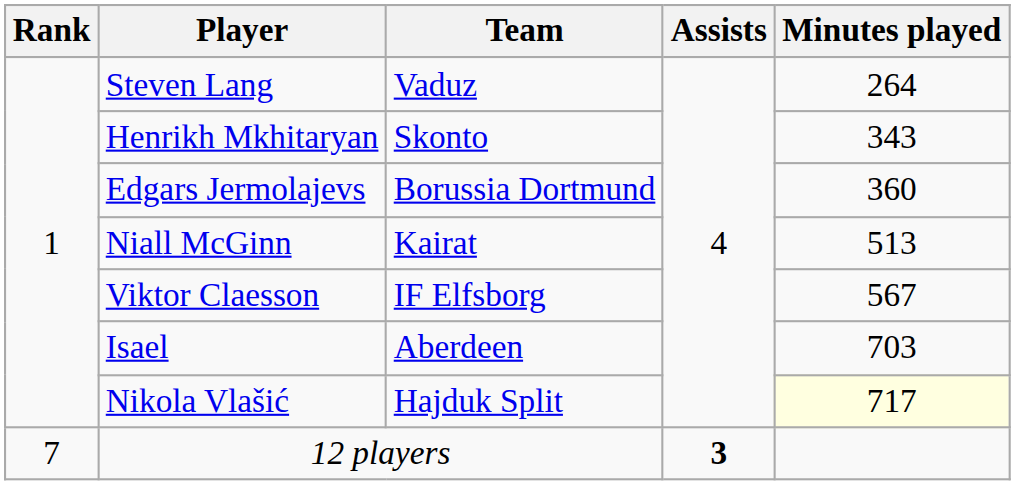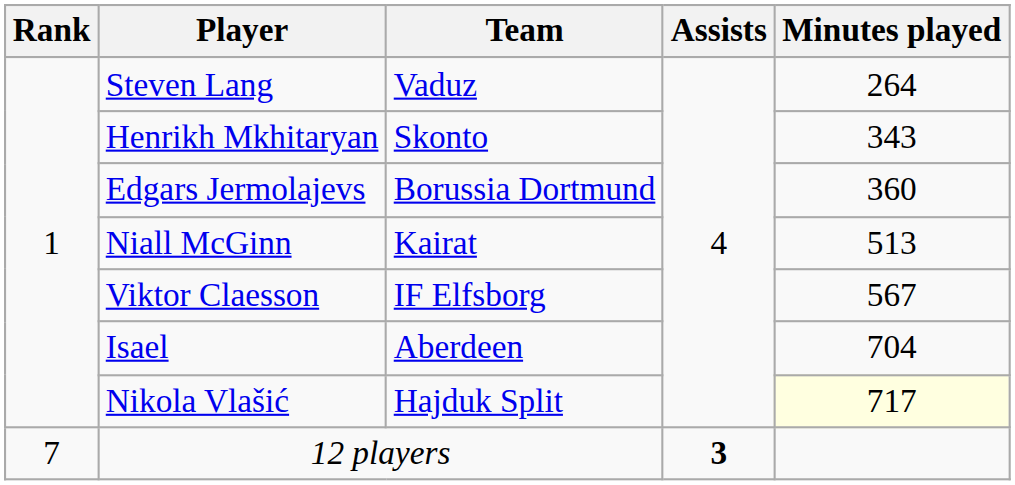Isael | Minutes played: 703 -> 704
